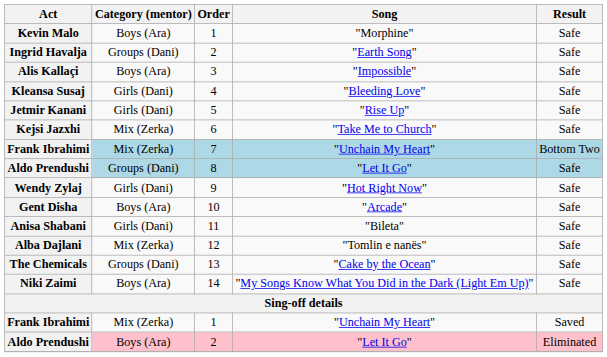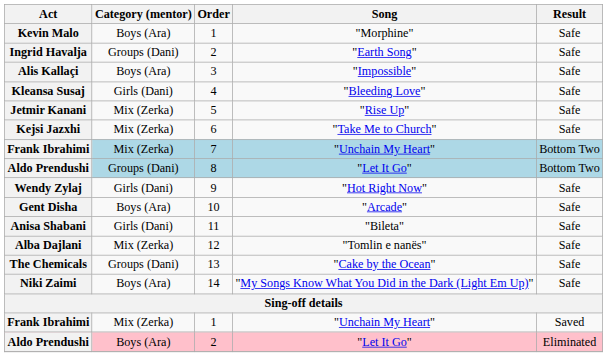Jetmir Kanani | Category (mentor): Girls (Dani) -> Mix (Zerka)
Aldo Prendushi / 8 | Result: Safe -> Bottom Two
